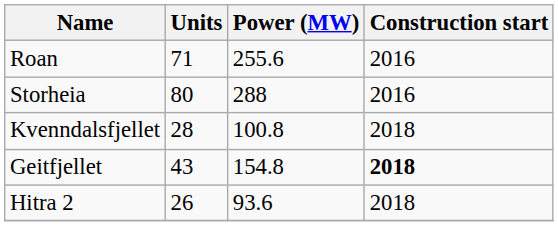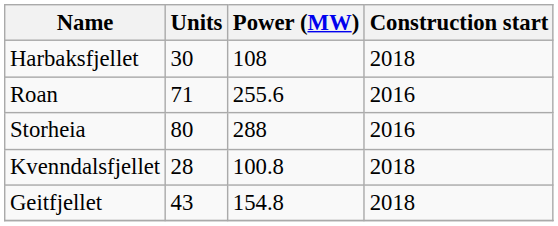+ row: Harbaksfjellet | 30 | 108 | 2018
Geitfjellet | Construction start: bold -> normal
- row: Hitra 2 | 26 | 93.6 | 2018
